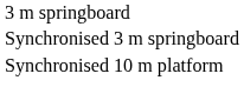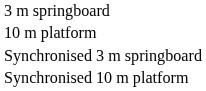+ row: 10 m platform
